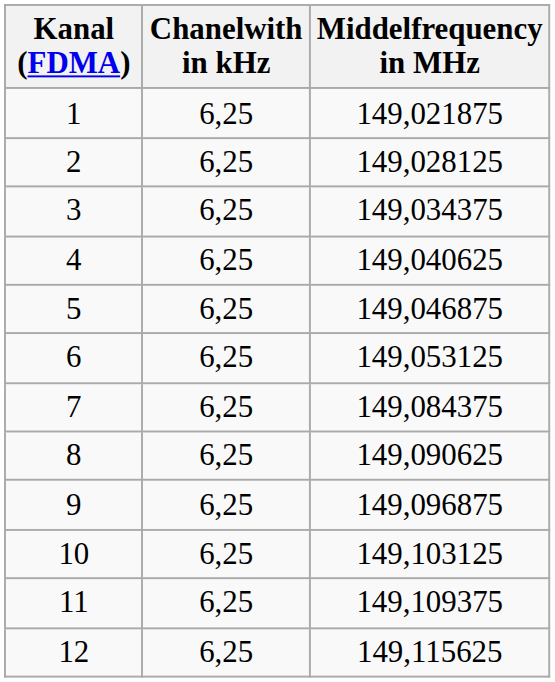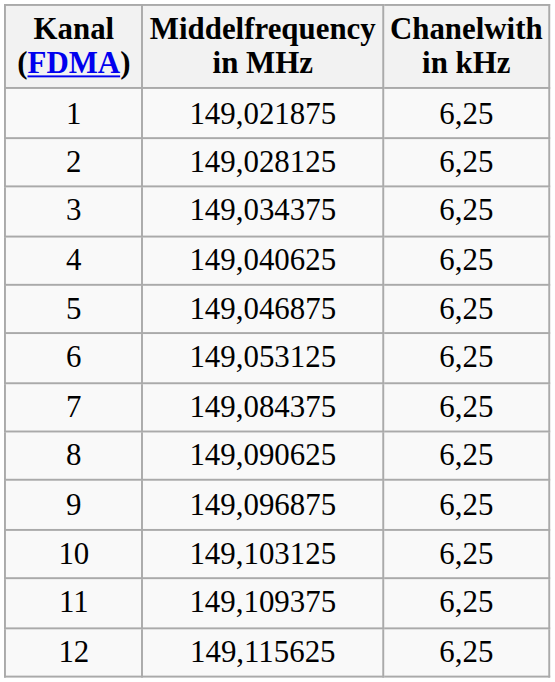columns swapped: Middelfrequency in MHz <-> Chanelwith in kHz
